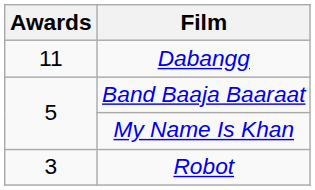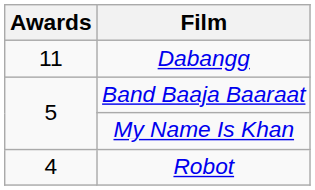Robot | Awards: 3 -> 4
